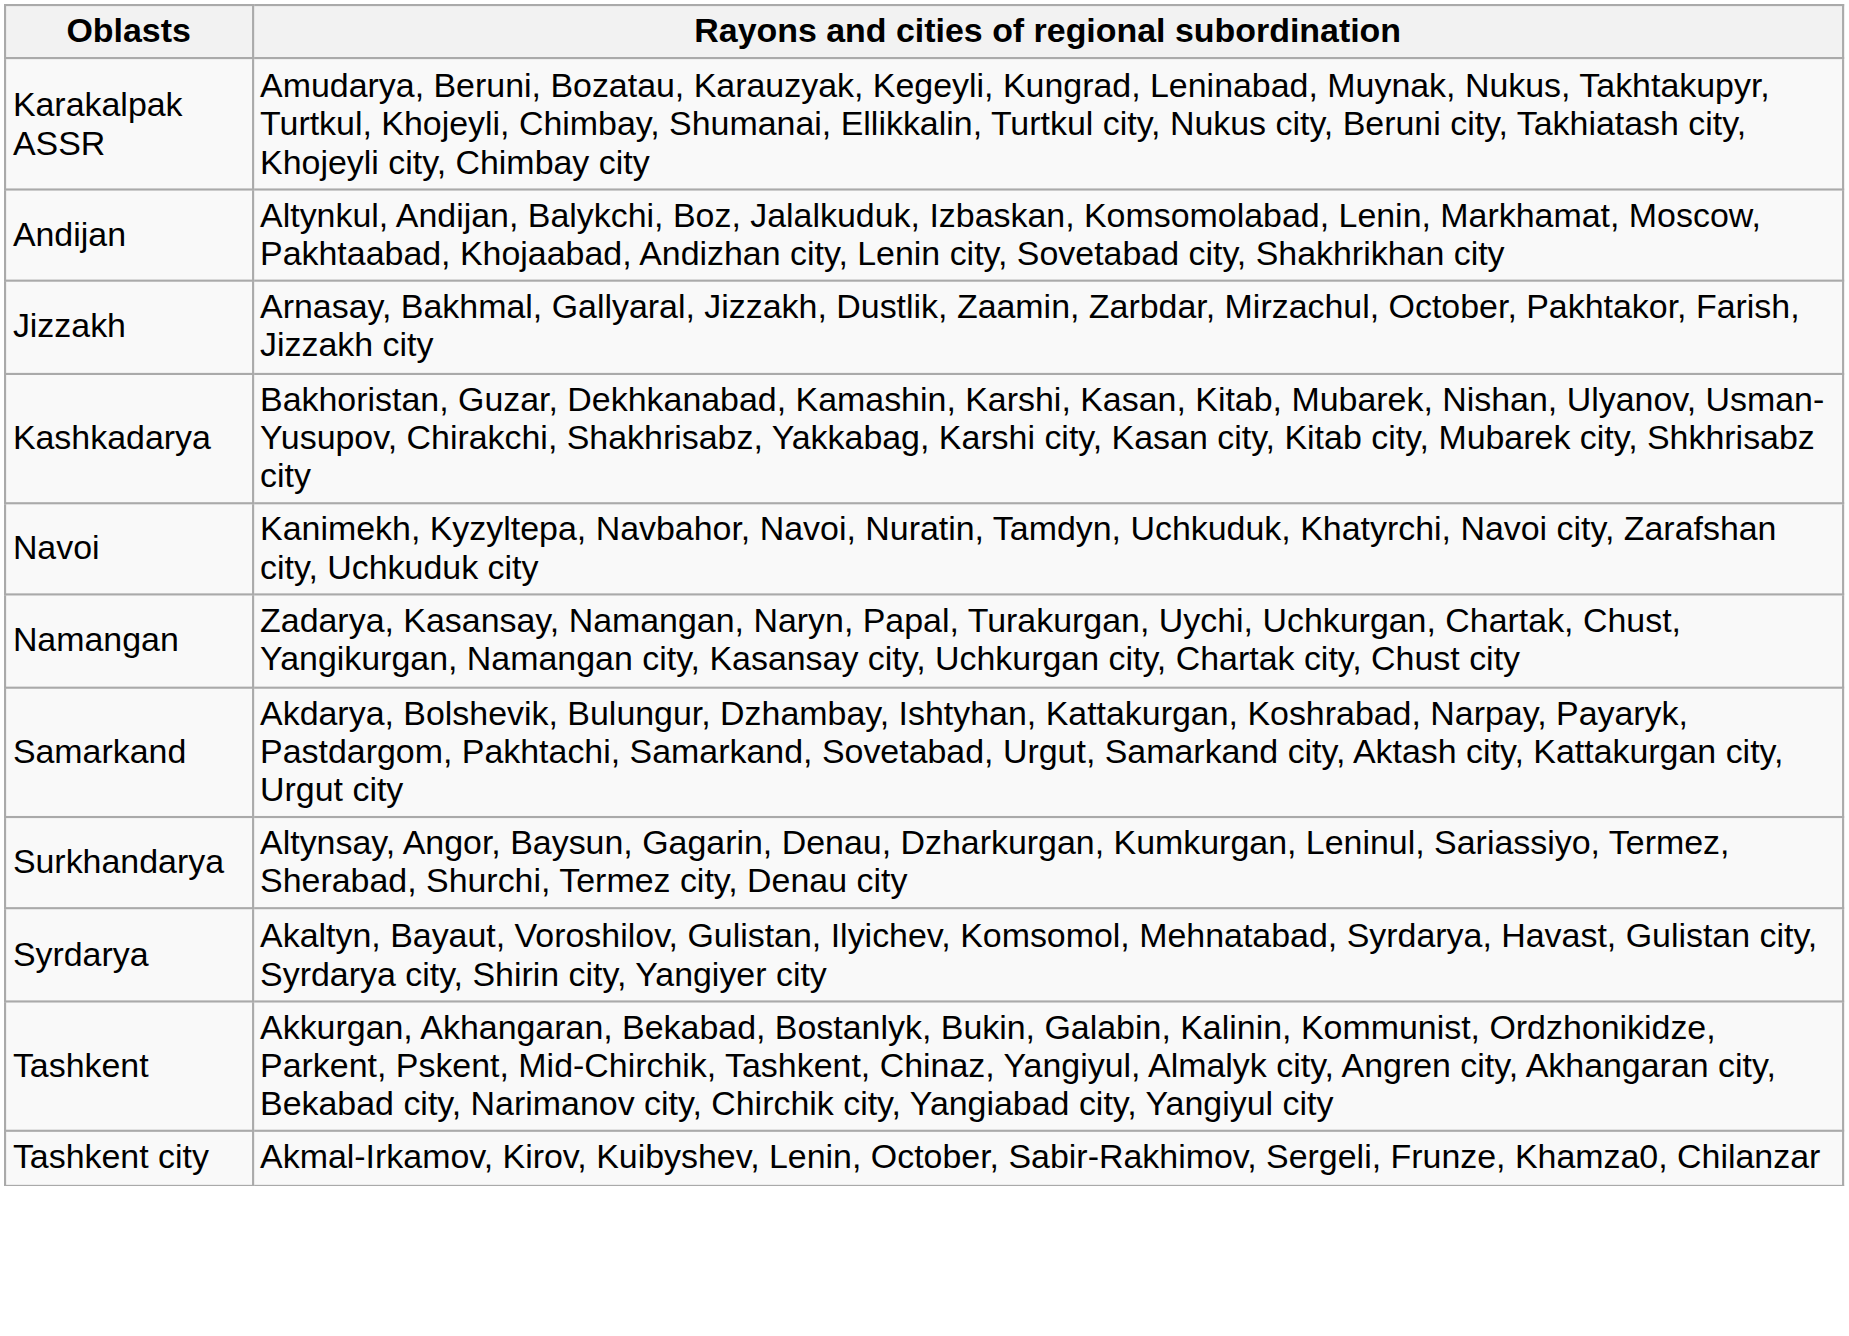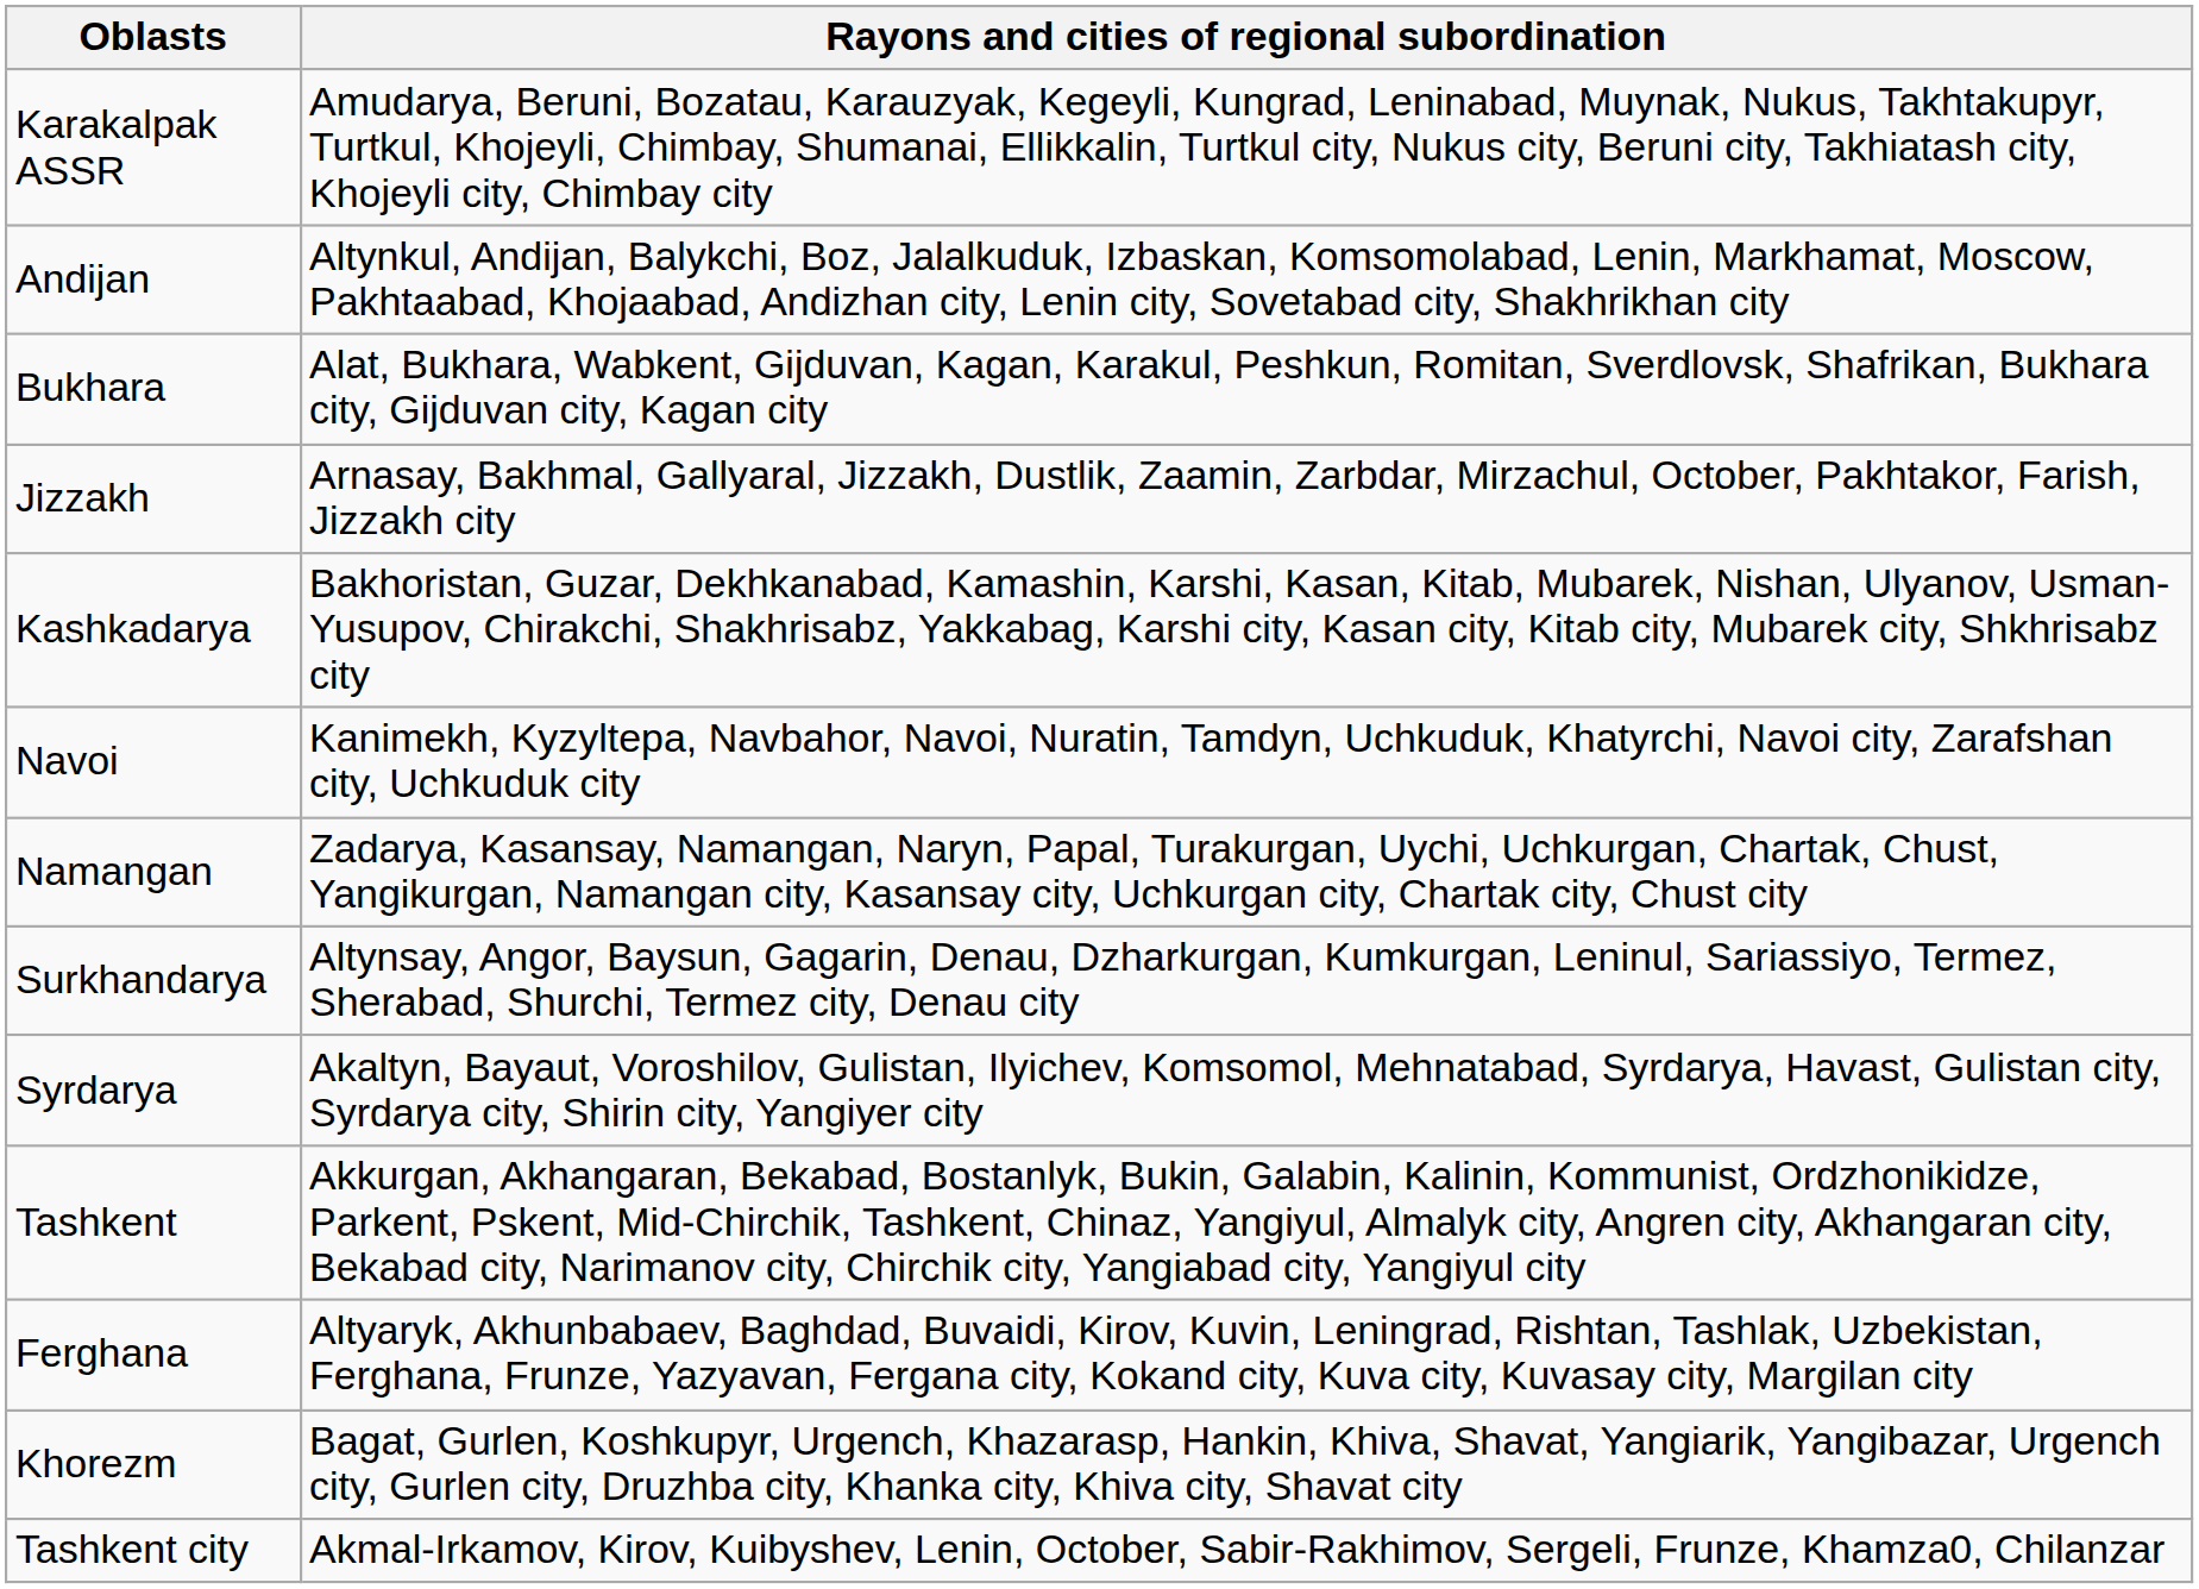+ row: Bukhara | Alat, Bukhara, Wabkent, Gijduvan, Kagan, Karakul, Peshkun, Romitan, Sverdlovsk, Shafrikan, Bukhara city, Gijduvan city, Kagan city
- row: Samarkand | Akdarya, Bolshevik, Bulungur, Dzhambay, Ishtyhan, Kattakurgan, Koshrabad, Narpay, Payaryk, Pastdargom, Pakhtachi, Samarkand, Sovetabad, Urgut, Samarkand city, Aktash city, Kattakurgan city, Urgut city
+ row: Ferghana | Altyaryk, Akhunbabaev, Baghdad, Buvaidi, Kirov, Kuvin, Leningrad, Rishtan, Tashlak, Uzbekistan, Ferghana, Frunze, Yazyavan, Fergana city, Kokand city, Kuva city, Kuvasay city, Margilan city
+ row: Khorezm | Bagat, Gurlen, Koshkupyr, Urgench, Khazarasp, Hankin, Khiva, Shavat, Yangiarik, Yangibazar, Urgench city, Gurlen city, Druzhba city, Khanka city, Khiva city, Shavat city
